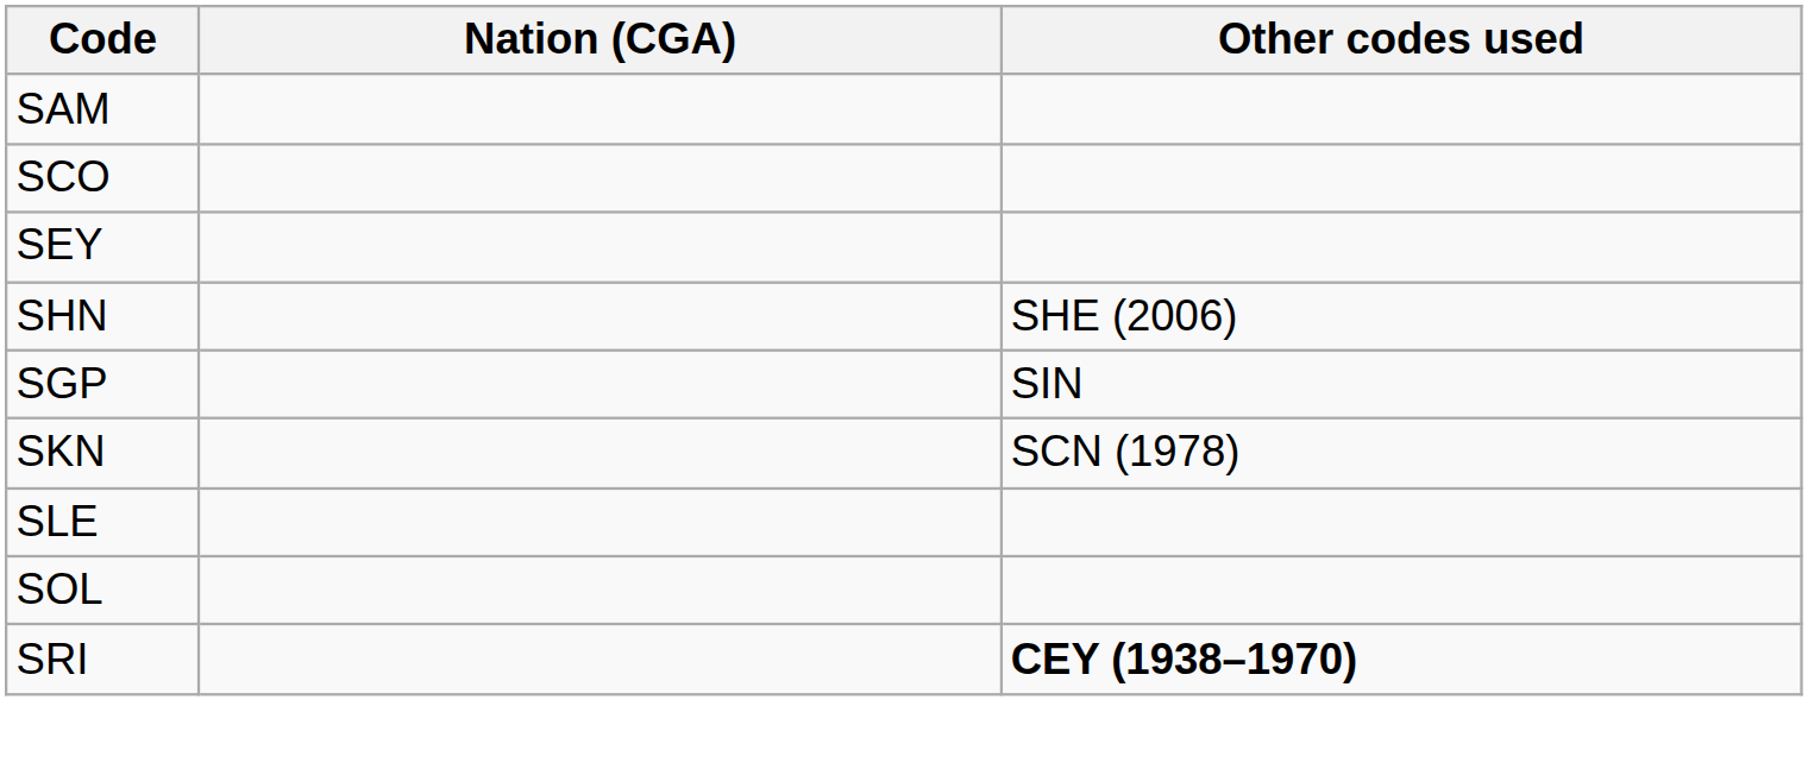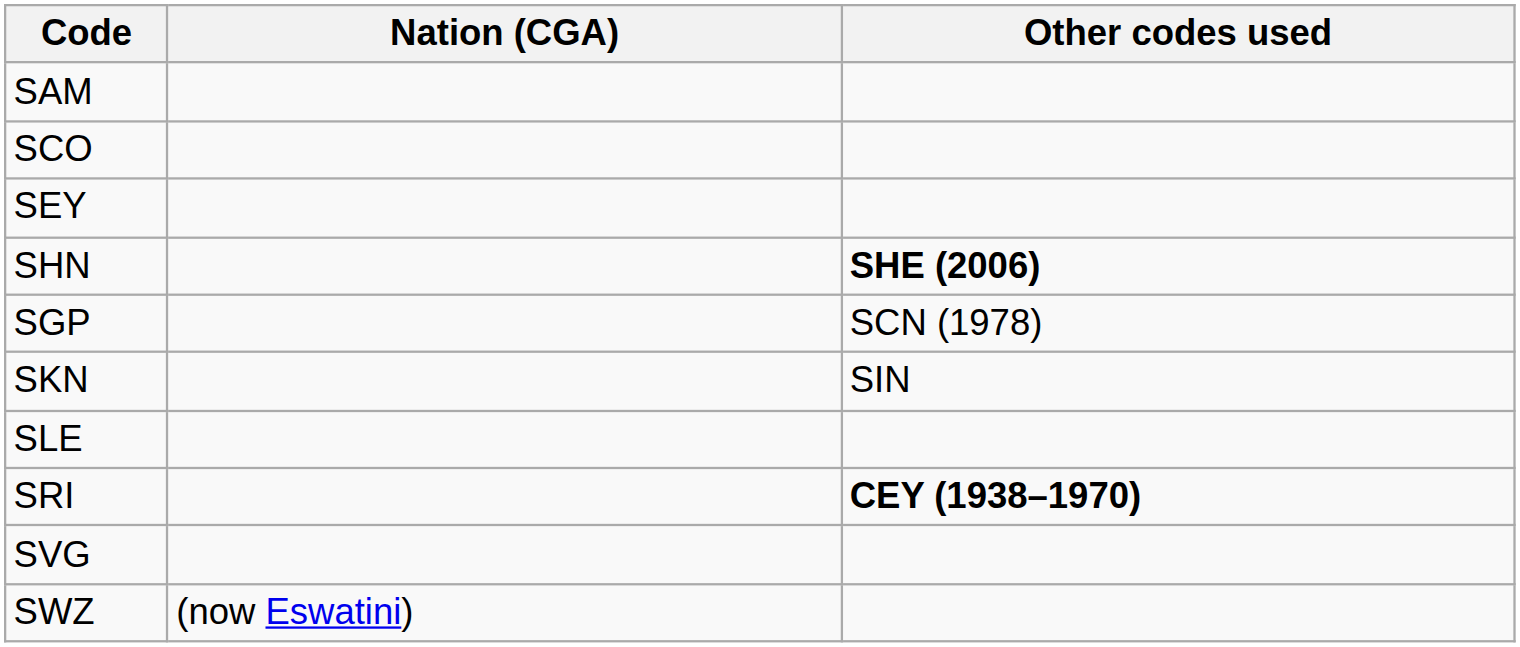SHN | Other codes used: normal -> bold
SGP | Other codes used: SIN -> SCN (1978)
SKN | Other codes used: SCN (1978) -> SIN
- row: SOL
+ row: SVG
+ row: SWZ | (now Eswatini)
